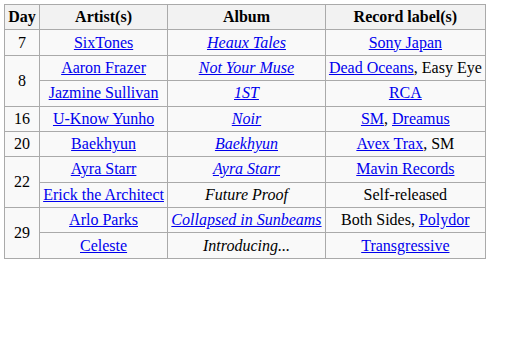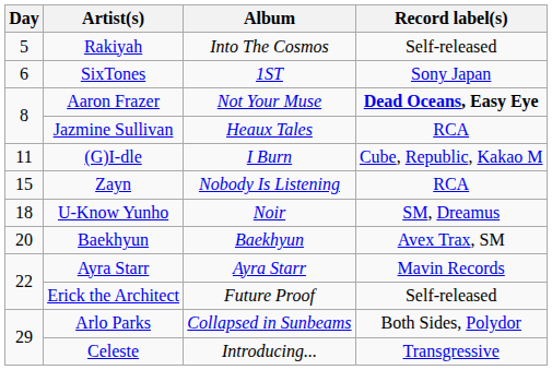+ row: 5 | Rakiyah | Into The Cosmos | Self-released
SixTones | Day: 7 -> 6
SixTones | Album: Heaux Tales -> 1ST
Aaron Frazer | Record label(s): normal -> bold
Jazmine Sullivan | Album: 1ST -> Heaux Tales
+ row: 11 | (G)I-dle | I Burn | Cube, Republic, Kakao M
+ row: 15 | Zayn | Nobody Is Listening | RCA
U-Know Yunho | Day: 16 -> 18
